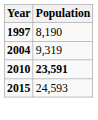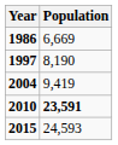+ row: 1986 | 6,669
2004 | Population: 9,319 -> 9,419
